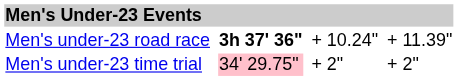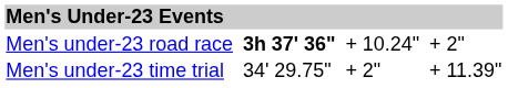Men's under-23 road race | column 7: + 11.39" -> + 2"
Men's under-23 time trial | column 3: pink background -> no background
Men's under-23 time trial | column 7: + 2" -> + 11.39"
